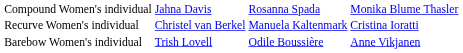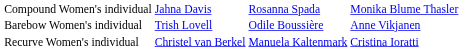rows swapped: Recurve Women's individual <-> Barebow Women's individual
